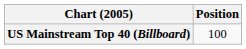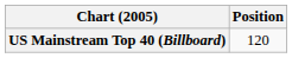US Mainstream Top 40 (Billboard) | Position: 100 -> 120
